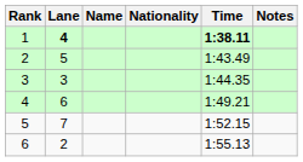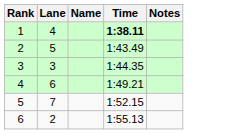- column: Nationality
1 | Lane: bold -> normal
